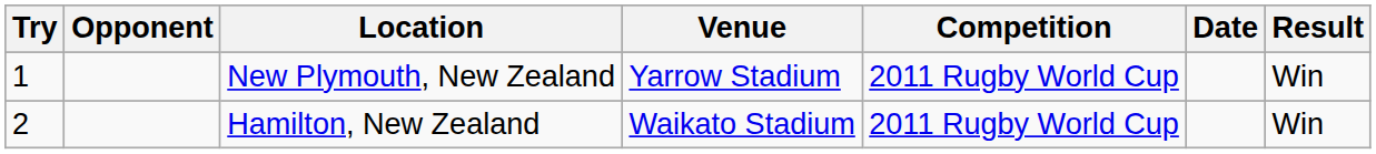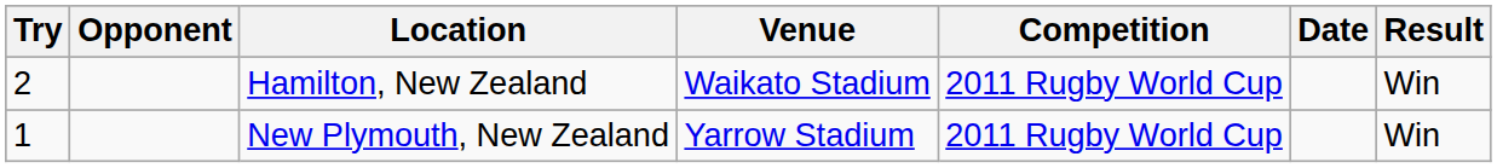rows swapped: New Plymouth, New Zealand <-> Hamilton, New Zealand
